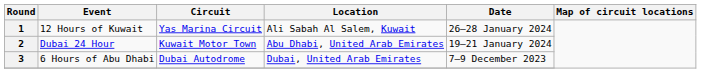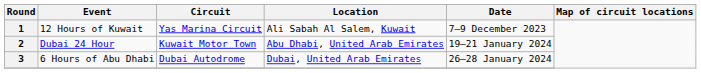1 | Date: 26–28 January 2024 -> 7–9 December 2023
3 | Date: 7–9 December 2023 -> 26–28 January 2024
